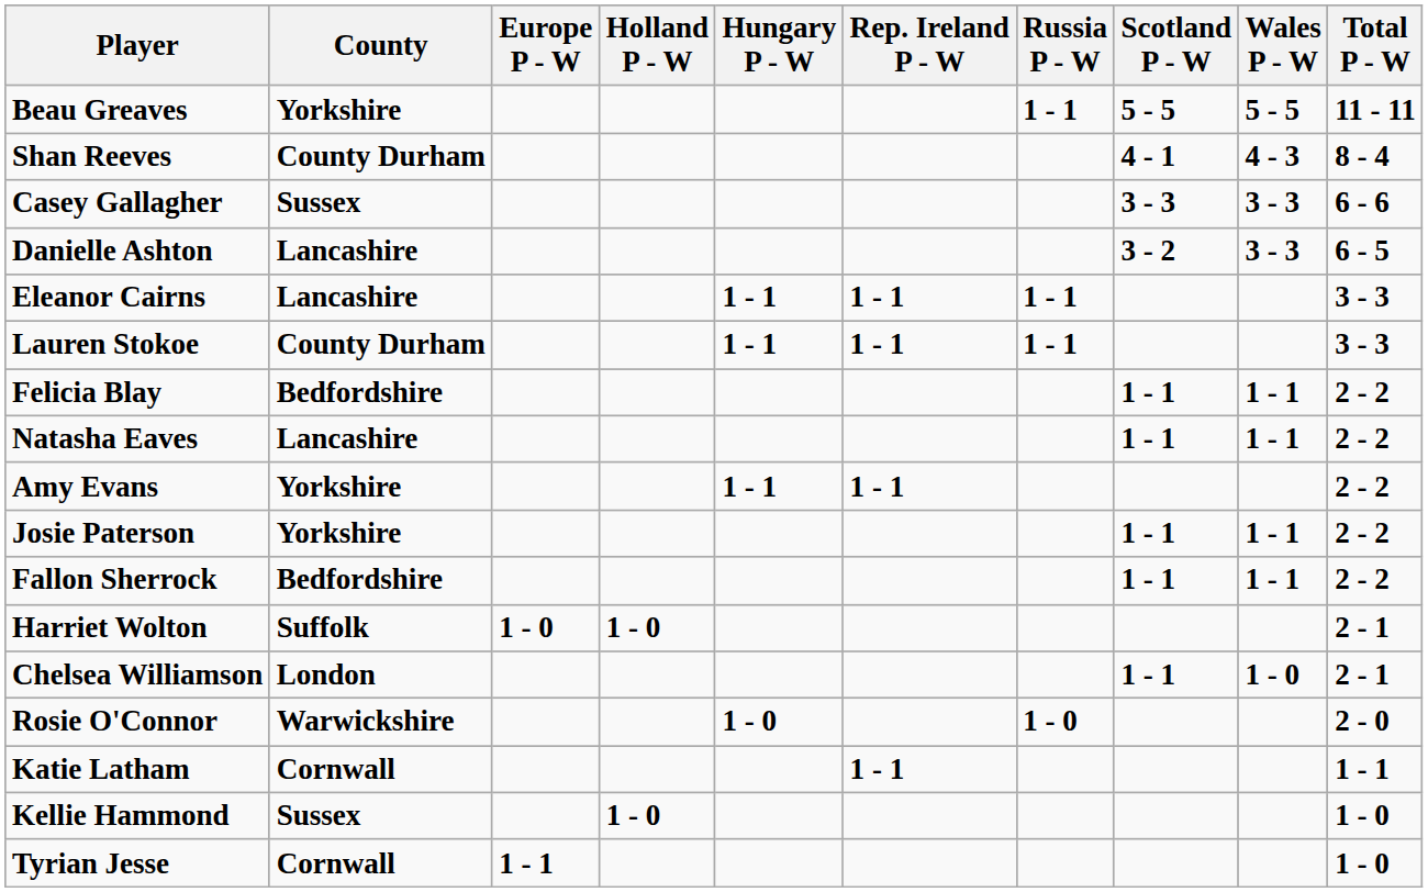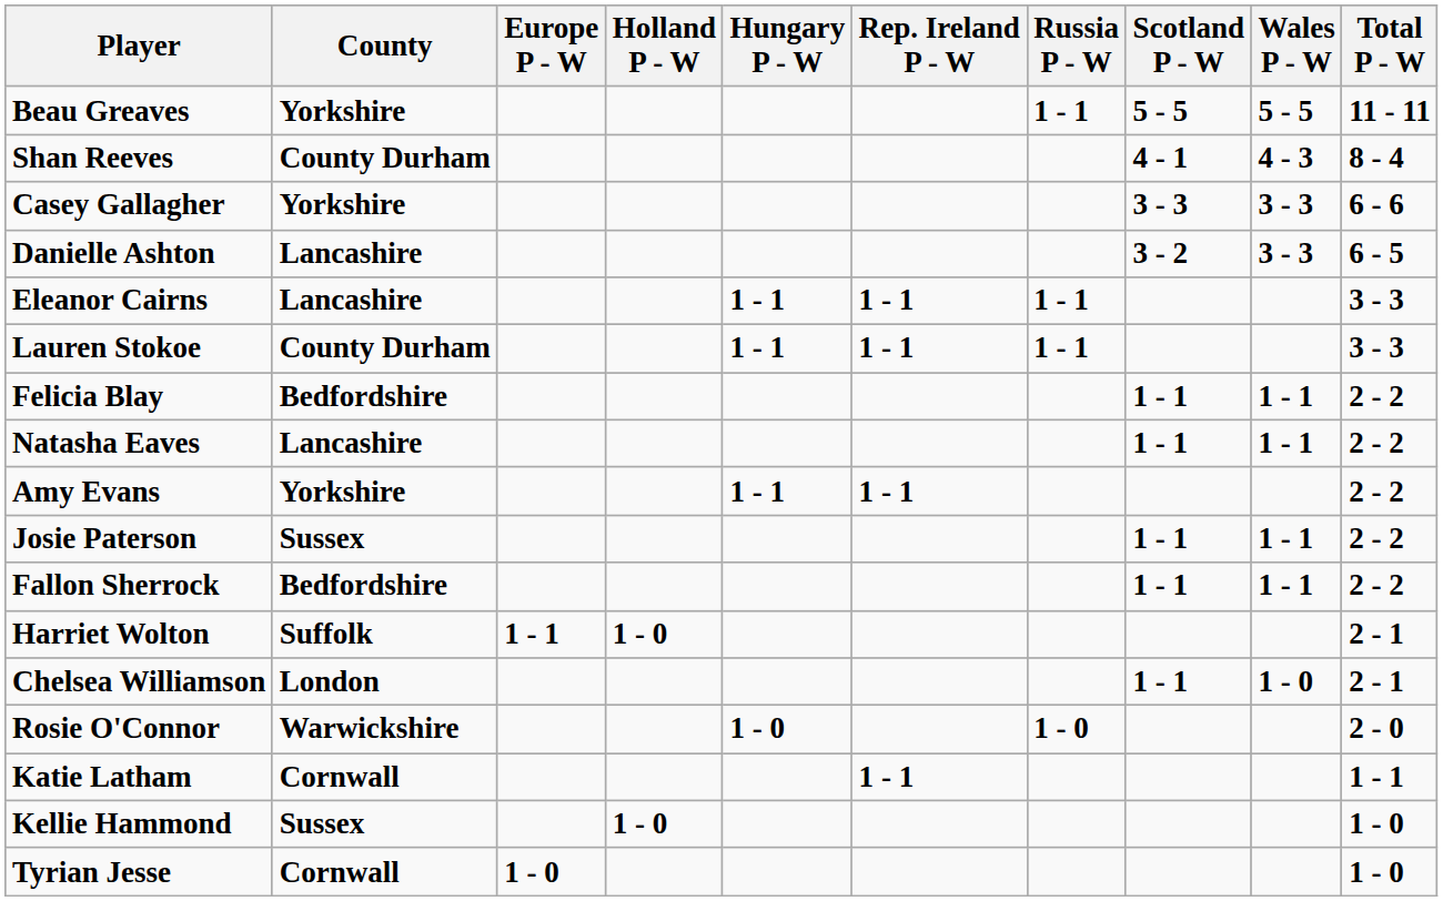Casey Gallagher | County: Sussex -> Yorkshire
Josie Paterson | County: Yorkshire -> Sussex
Harriet Wolton | Europe P - W: 1 - 0 -> 1 - 1
Tyrian Jesse | Europe P - W: 1 - 1 -> 1 - 0
